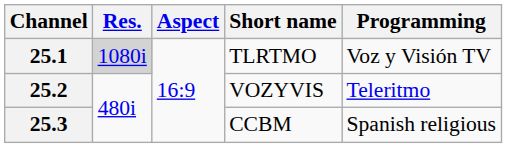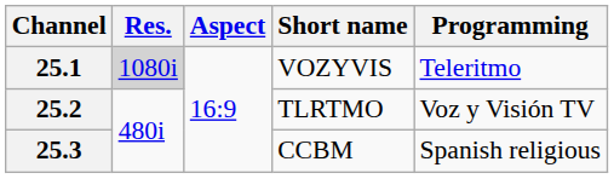25.1 | Short name: TLRTMO -> VOZYVIS
25.1 | Programming: Voz y Visión TV -> Teleritmo
25.2 | Short name: VOZYVIS -> TLRTMO
25.2 | Programming: Teleritmo -> Voz y Visión TV
